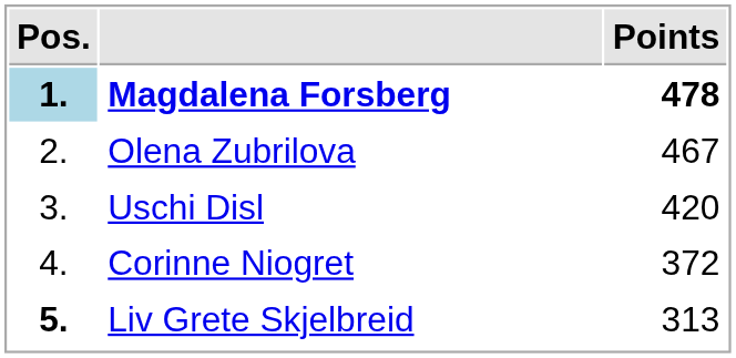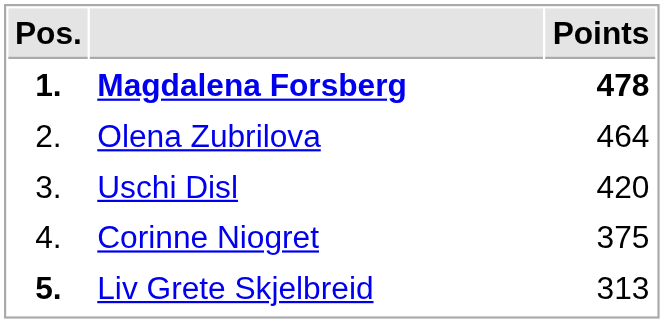Magdalena Forsberg | Pos.: lightblue background -> no background
Olena Zubrilova | Points: 467 -> 464
Corinne Niogret | Points: 372 -> 375
